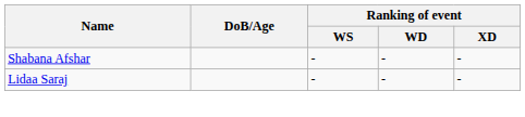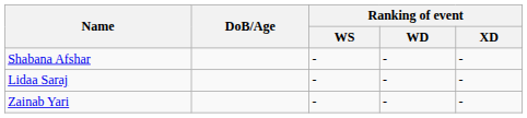+ row: Zainab Yari | - | - | -
